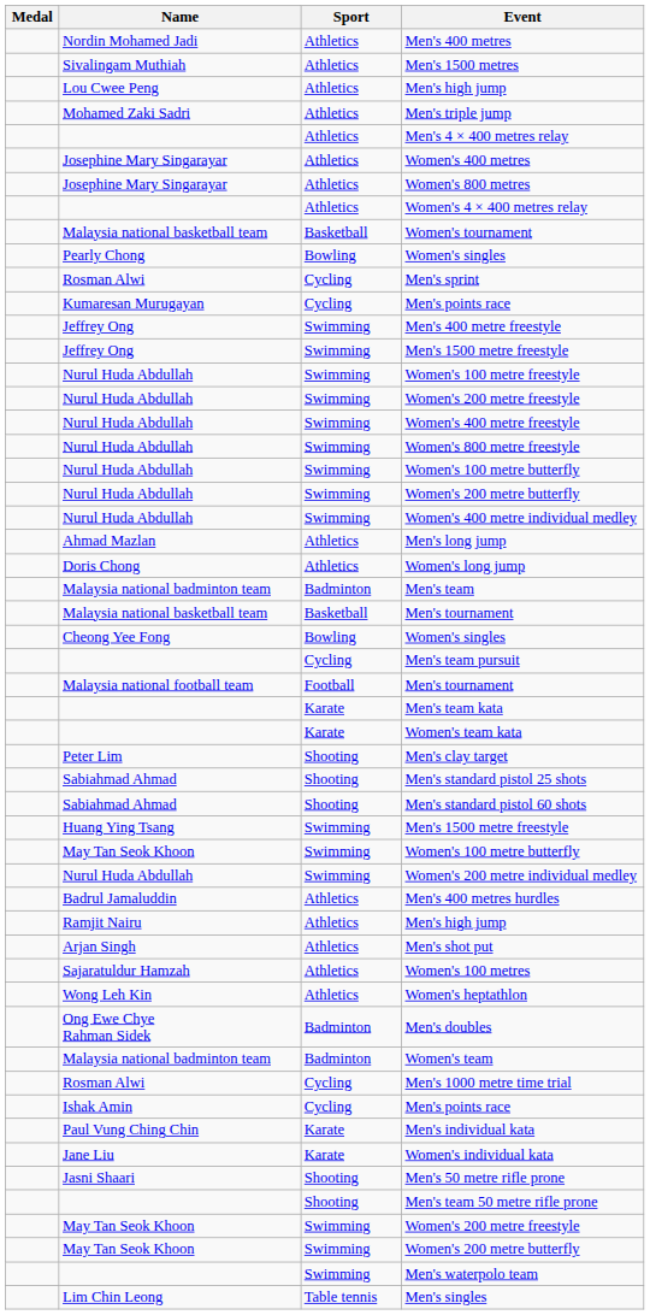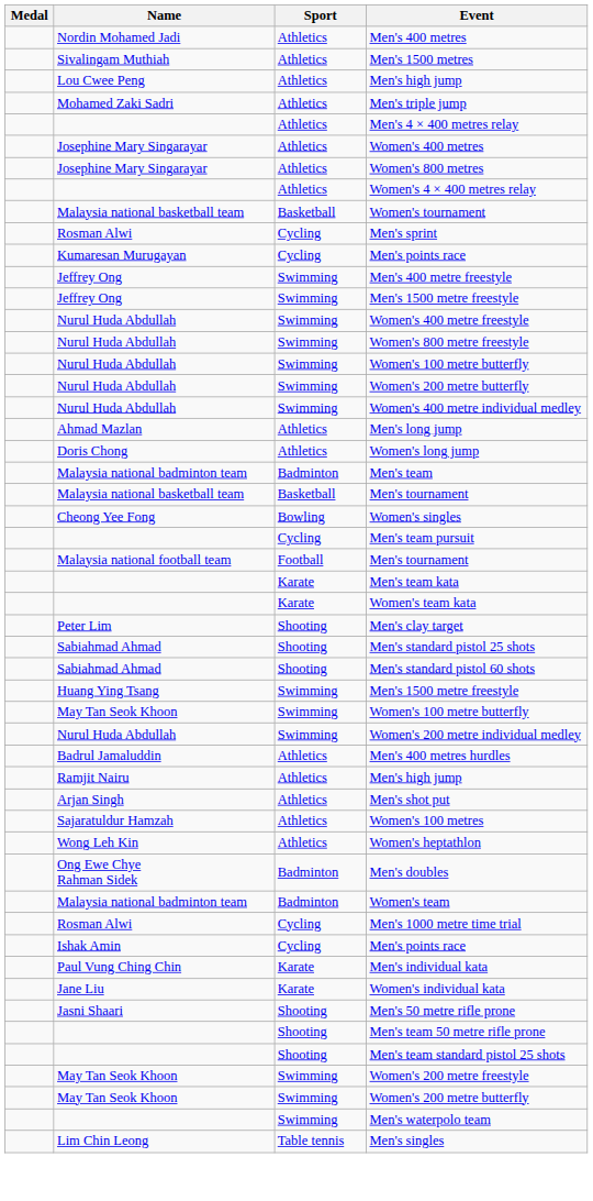- row: Pearly Chong | Bowling | Women's singles
- row: Nurul Huda Abdullah | Swimming | Women's 100 metre freestyle
- row: Nurul Huda Abdullah | Swimming | Women's 200 metre freestyle
+ row: Shooting | Men's team standard pistol 25 shots
